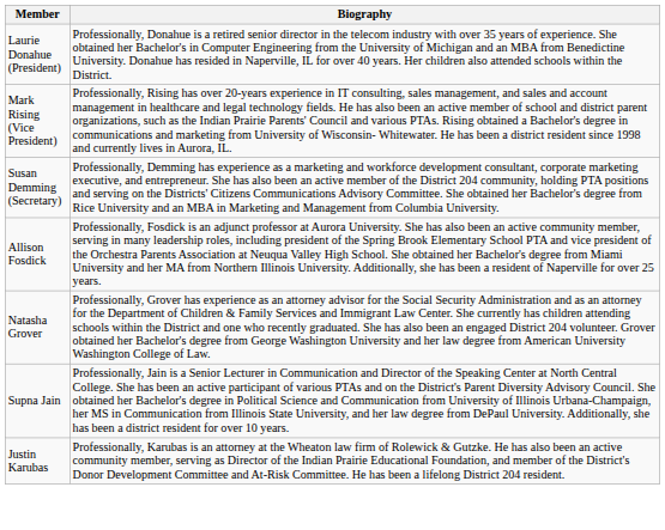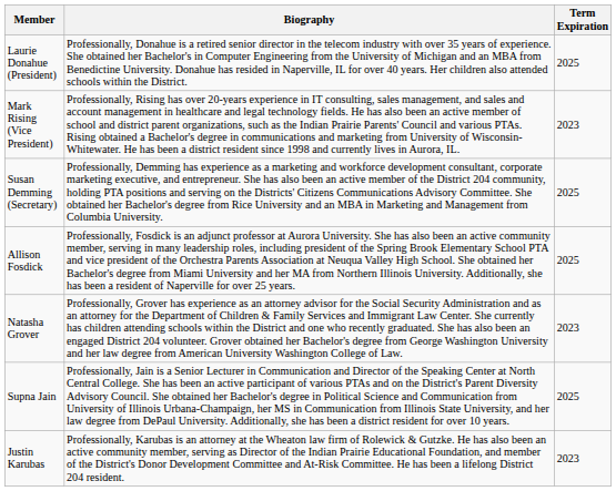+ column: Term Expiration | 2025 | 2023 | 2025 | 2025 | 2023 | 2025 | 2023
